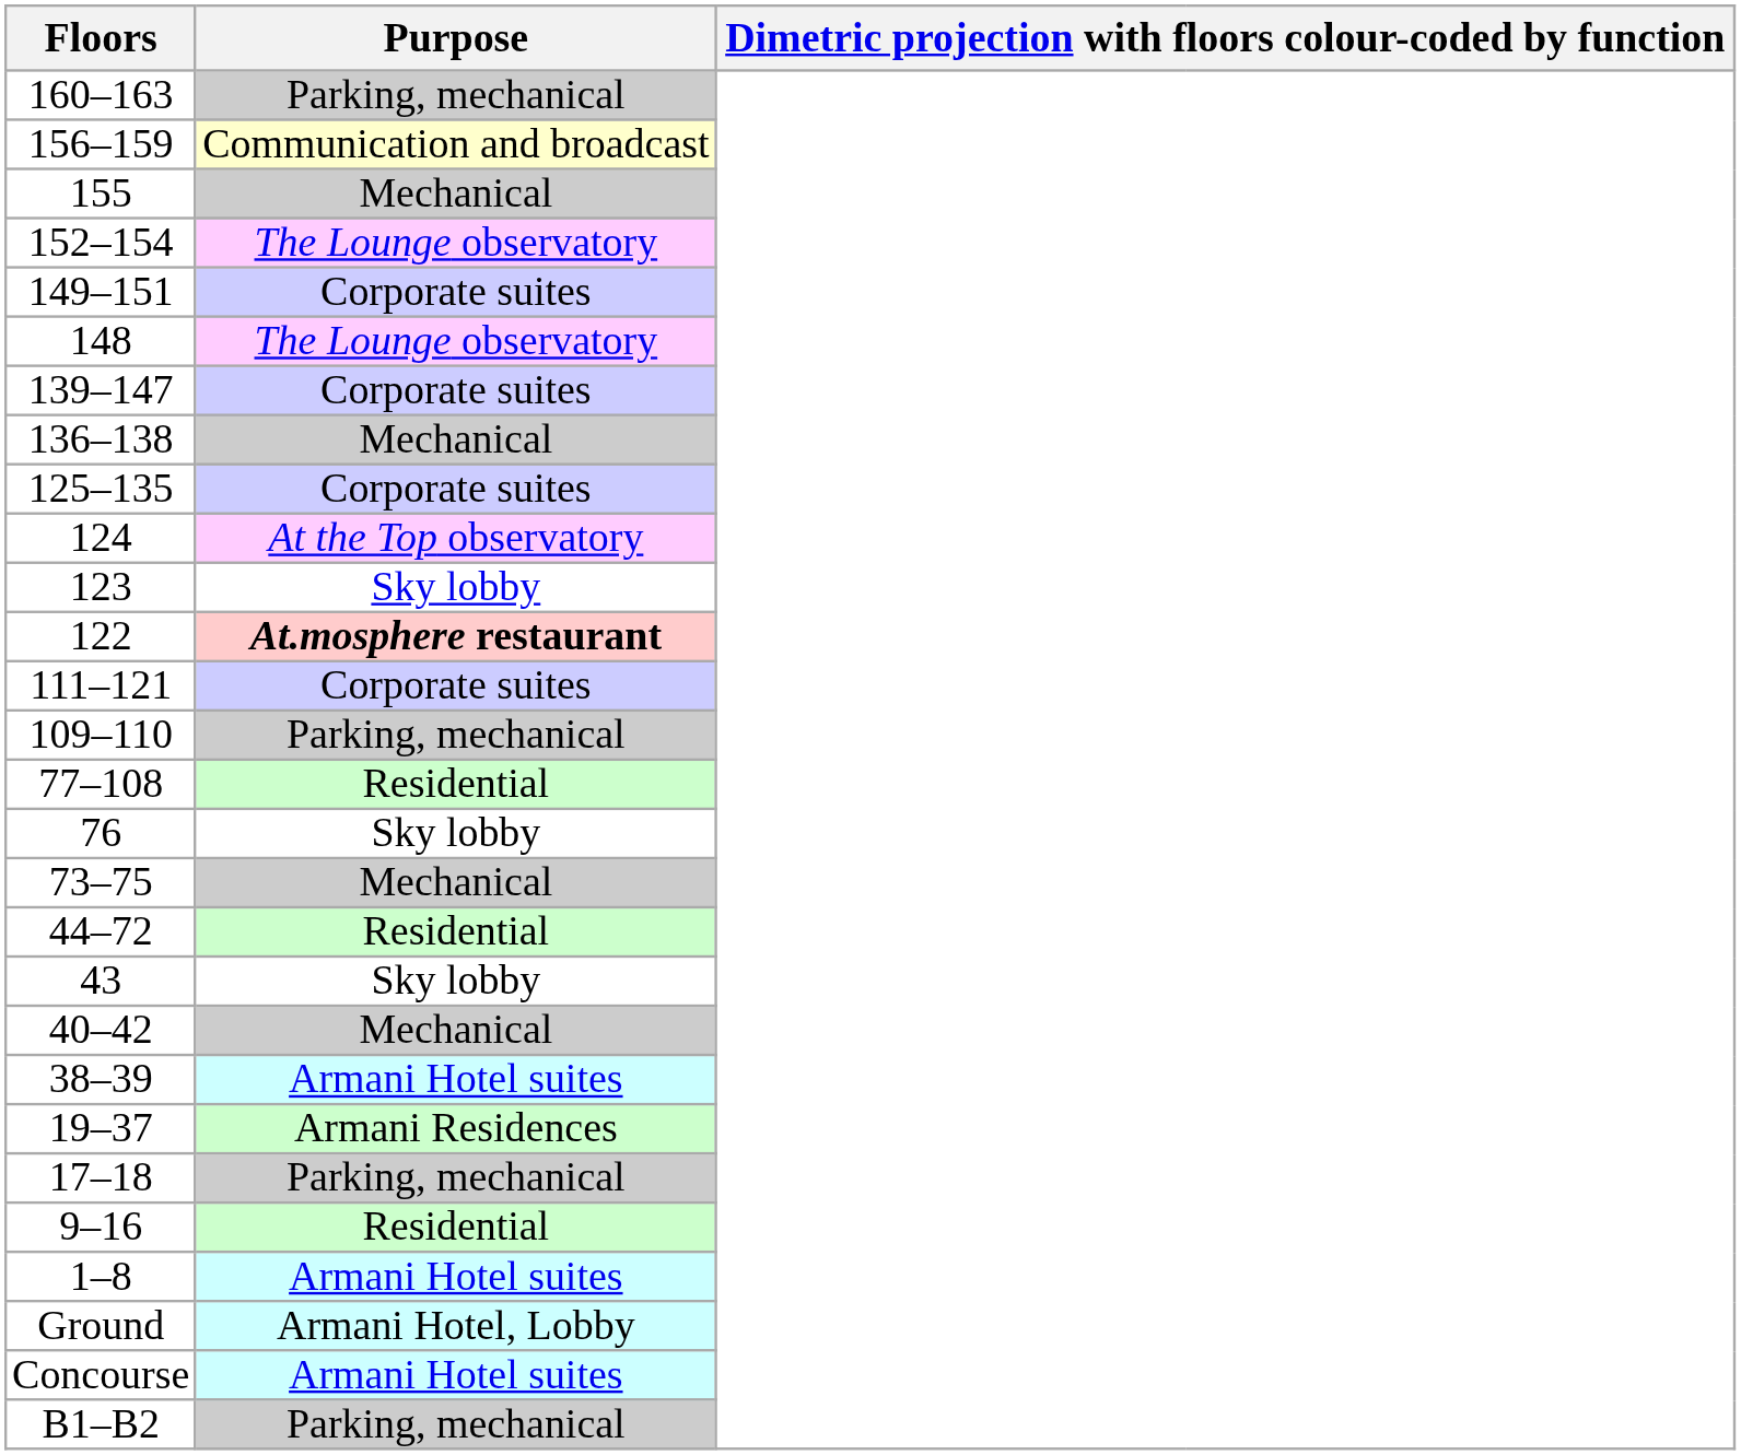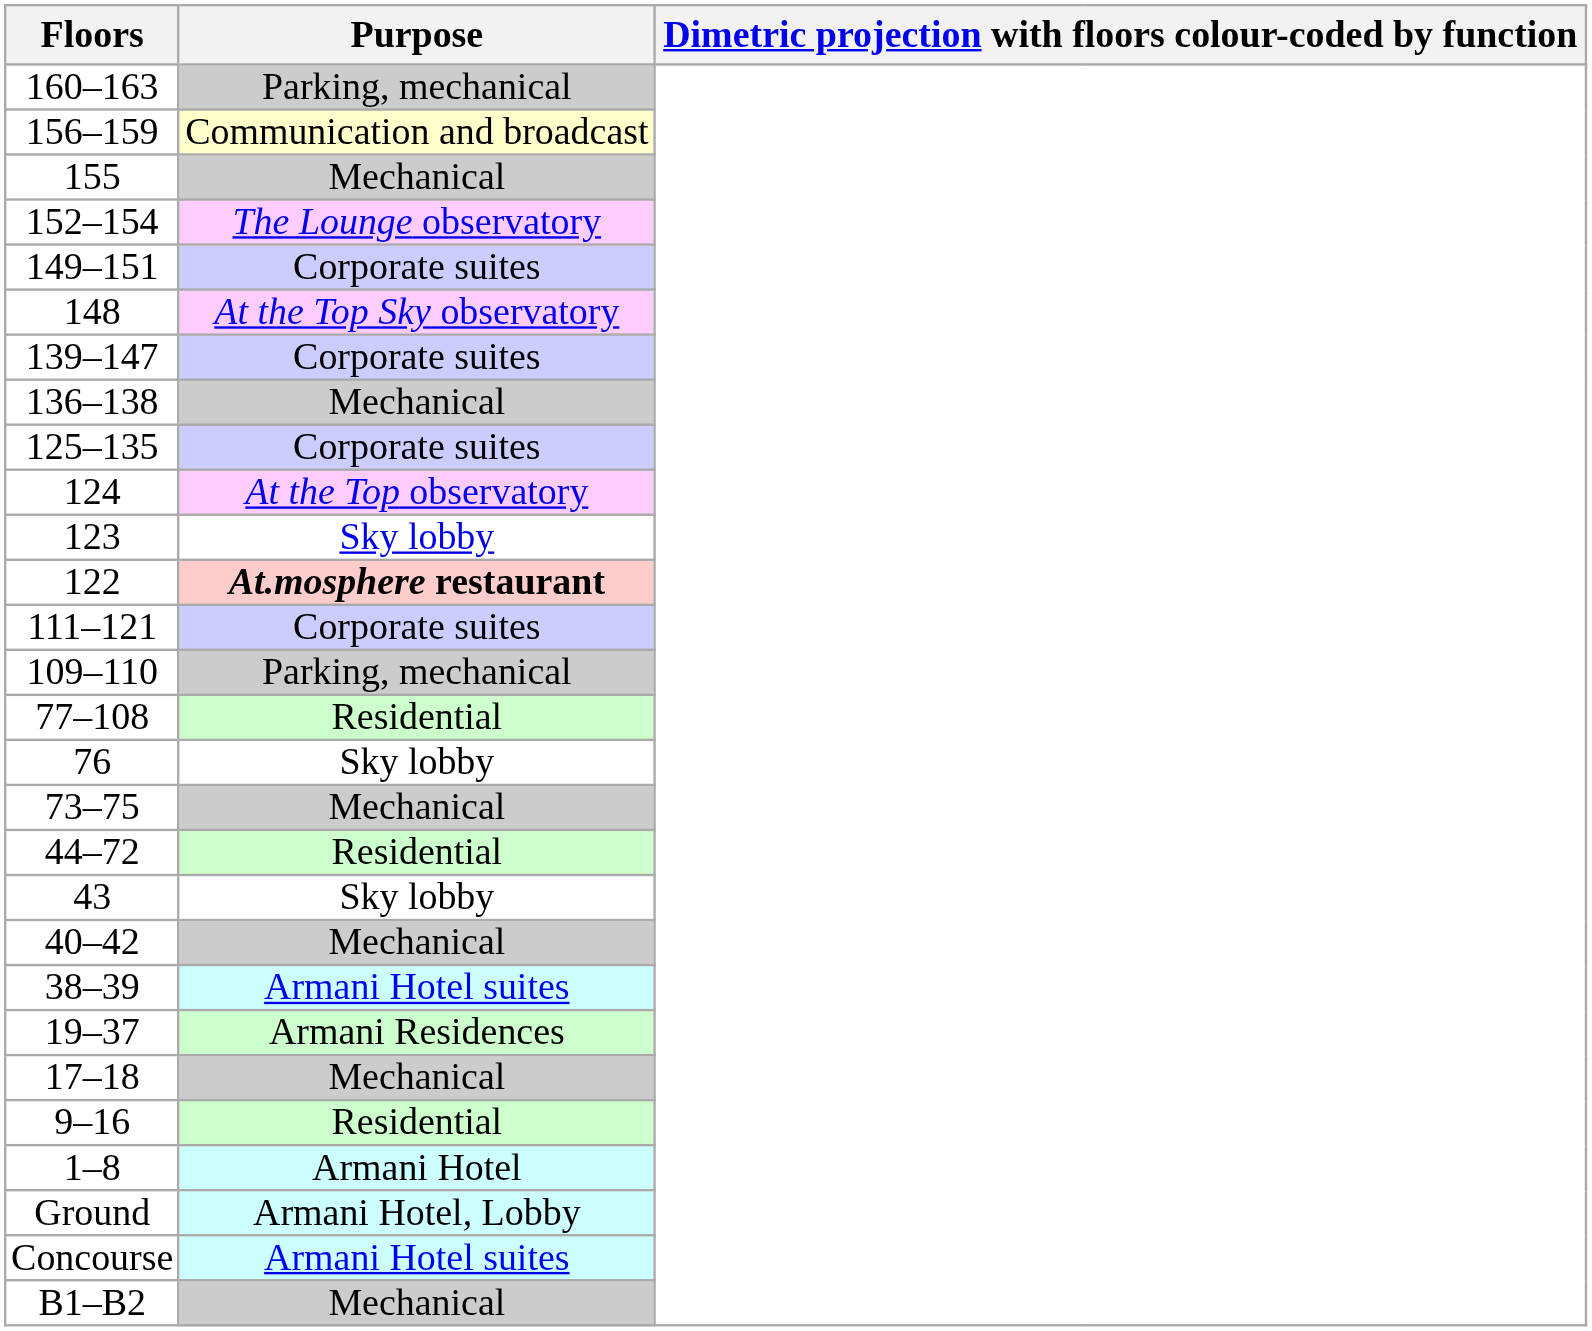148 | Purpose: The Lounge observatory -> At the Top Sky observatory
17–18 | Purpose: Parking, mechanical -> Mechanical
1–8 | Purpose: Armani Hotel suites -> Armani Hotel
B1–B2 | Purpose: Parking, mechanical -> Mechanical
